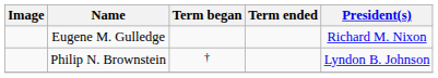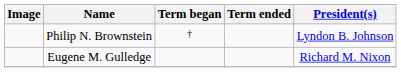rows swapped: Philip N. Brownstein <-> Eugene M. Gulledge
